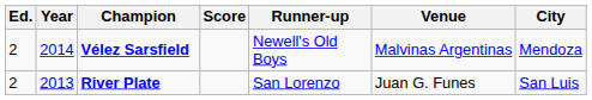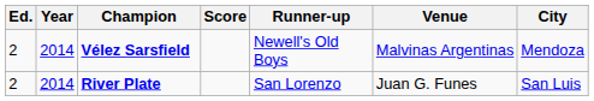River Plate | Year: 2013 -> 2014
